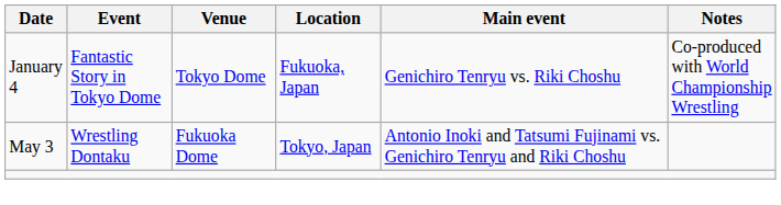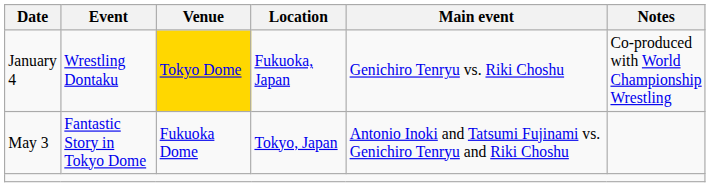January 4 | Event: Fantastic Story in Tokyo Dome -> Wrestling Dontaku
January 4 | Venue: no background -> gold background
May 3 | Event: Wrestling Dontaku -> Fantastic Story in Tokyo Dome
